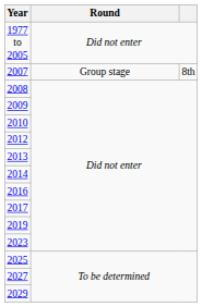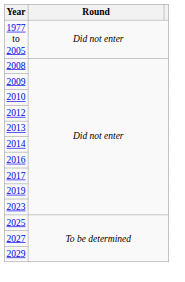- row: 2007 | Group stage | 8th
